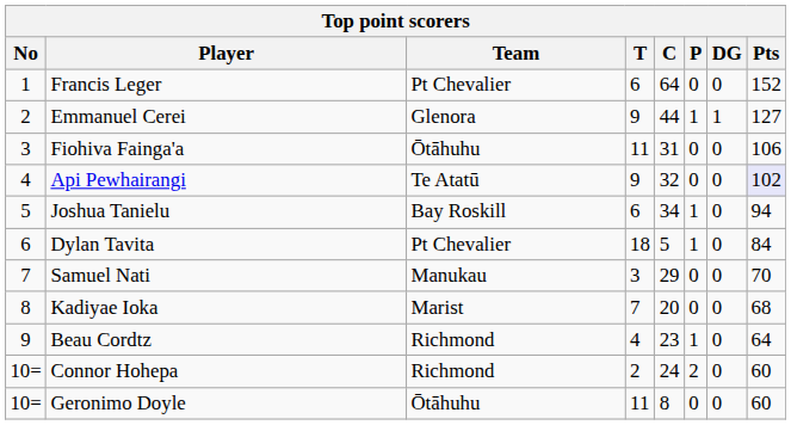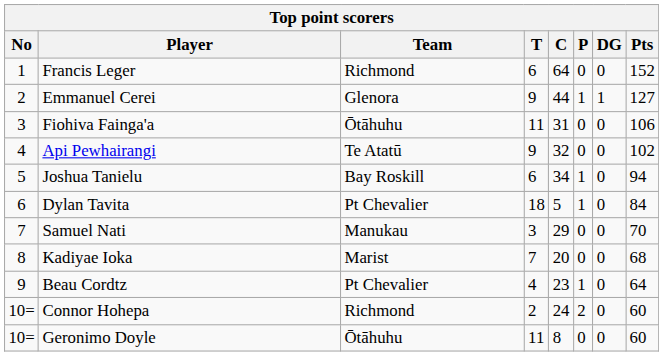Francis Leger | Team: Pt Chevalier -> Richmond
Api Pewhairangi | Pts: lavender background -> no background
Beau Cordtz | Team: Richmond -> Pt Chevalier
